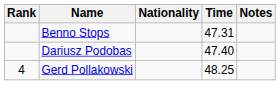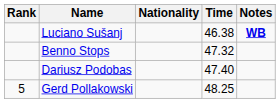+ row: Luciano Sušanj | 46.38 | WB
Benno Stops | Time: 47.31 -> 47.32
Gerd Pollakowski | Rank: 4 -> 5
